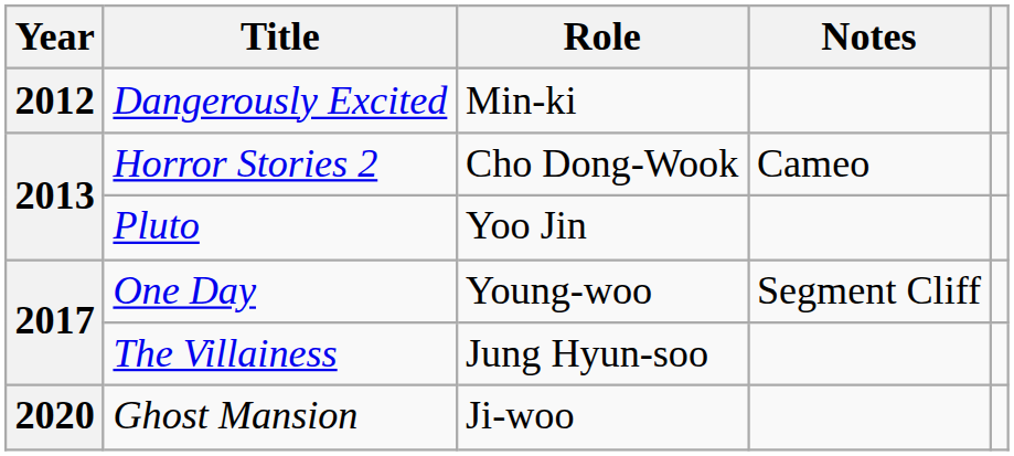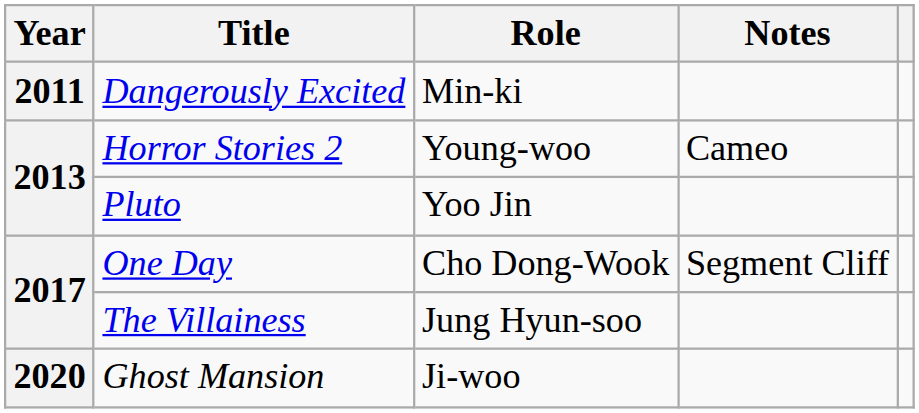Dangerously Excited | Year: 2012 -> 2011
Horror Stories 2 | Role: Cho Dong-Wook -> Young-woo
One Day | Role: Young-woo -> Cho Dong-Wook
